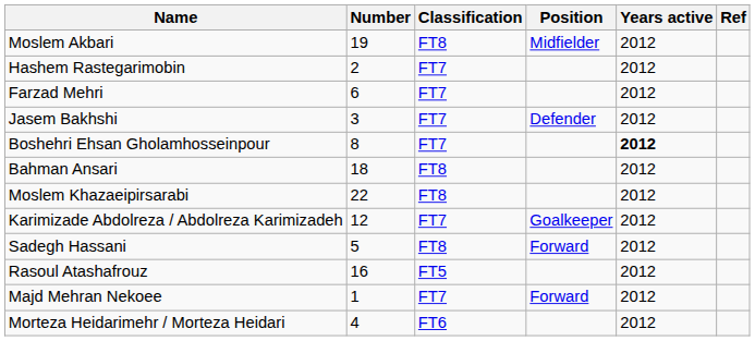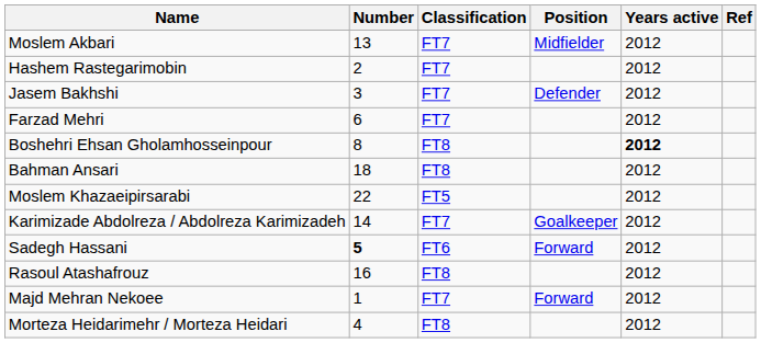Moslem Akbari | Number: 19 -> 13
Moslem Akbari | Classification: FT8 -> FT7
rows swapped: Farzad Mehri <-> Jasem Bakhshi
Boshehri Ehsan Gholamhosseinpour | Classification: FT7 -> FT8
Moslem Khazaeipirsarabi | Classification: FT8 -> FT5
Karimizade Abdolreza / Abdolreza Karimizadeh | Number: 12 -> 14
Sadegh Hassani | Number: normal -> bold
Sadegh Hassani | Classification: FT8 -> FT6
Rasoul Atashafrouz | Classification: FT5 -> FT8
Morteza Heidarimehr / Morteza Heidari | Classification: FT6 -> FT8
